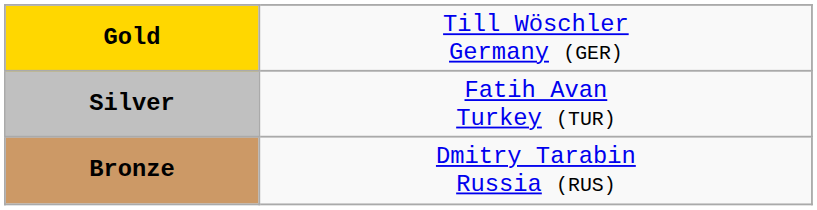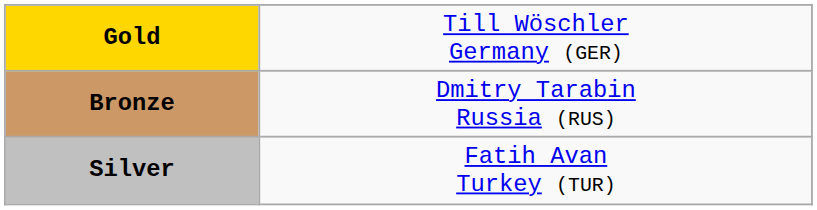rows swapped: Silver <-> Bronze
